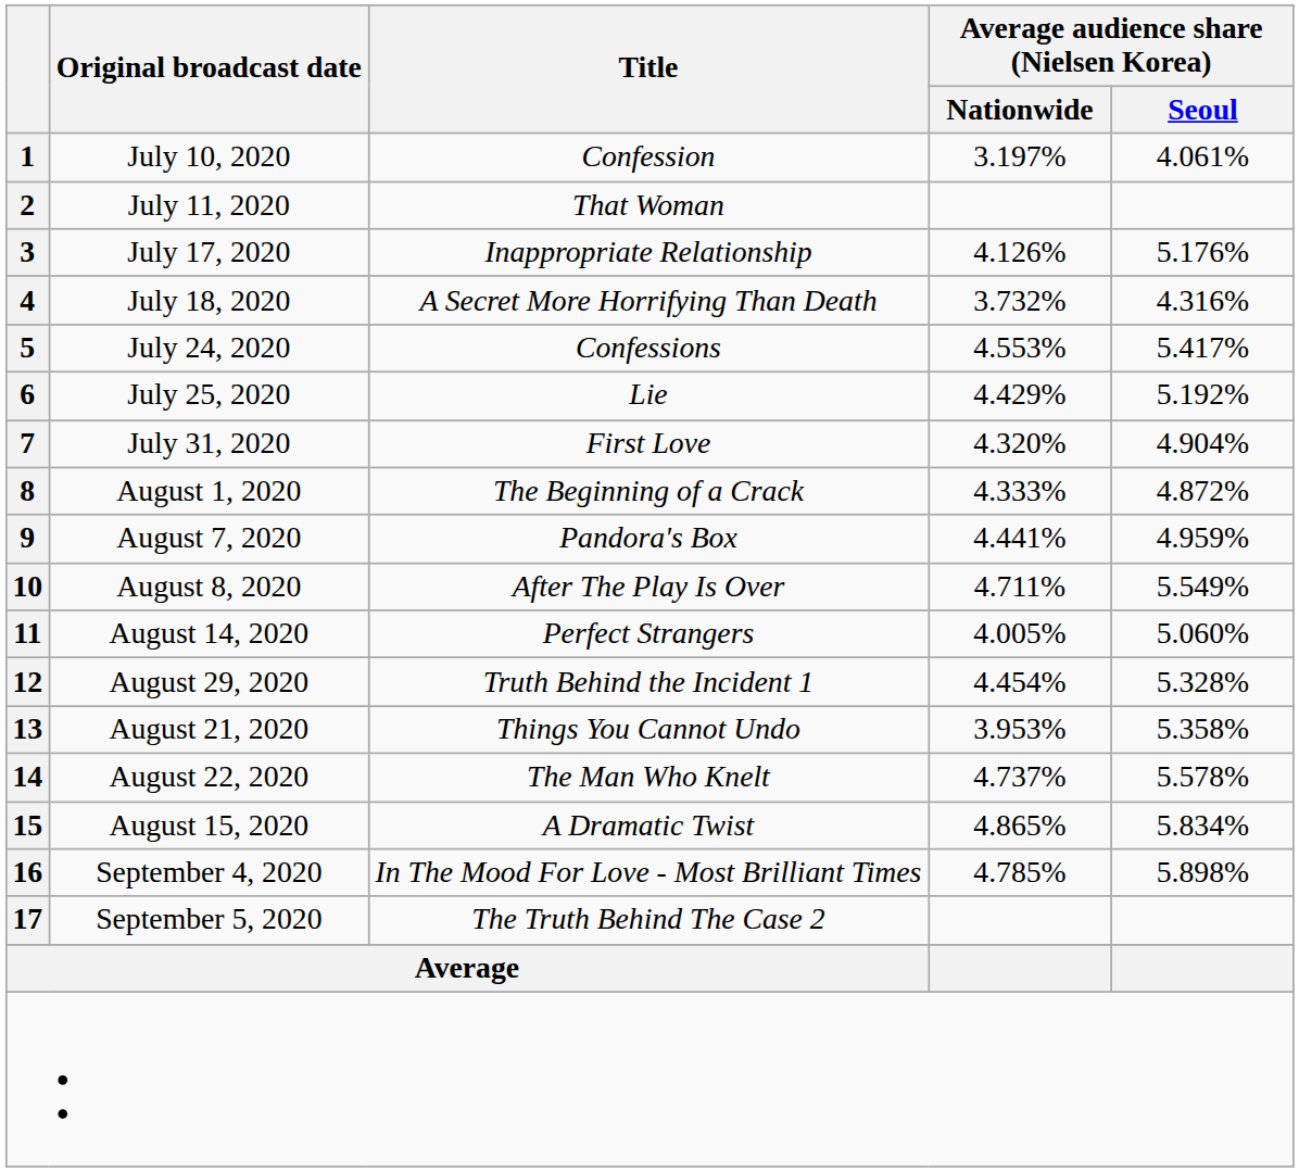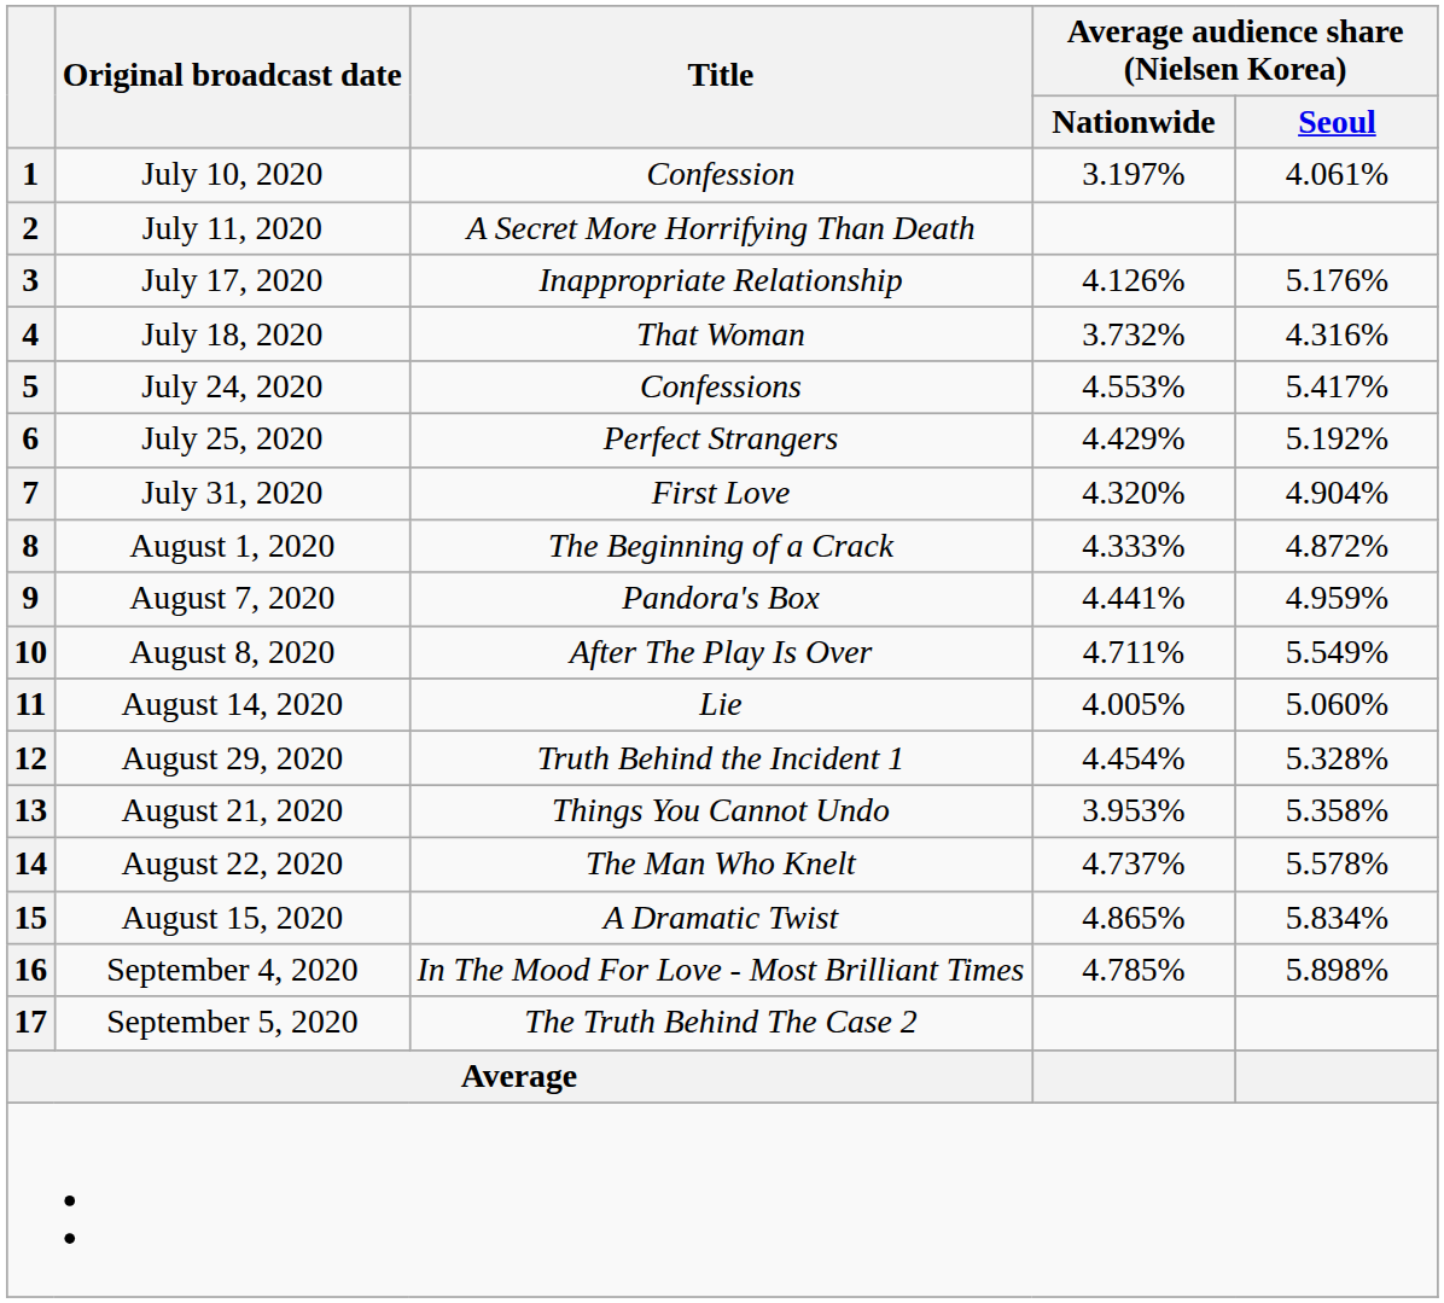2 | Title: That Woman -> A Secret More Horrifying Than Death
4 | Title: A Secret More Horrifying Than Death -> That Woman
6 | Title: Lie -> Perfect Strangers
11 | Title: Perfect Strangers -> Lie
